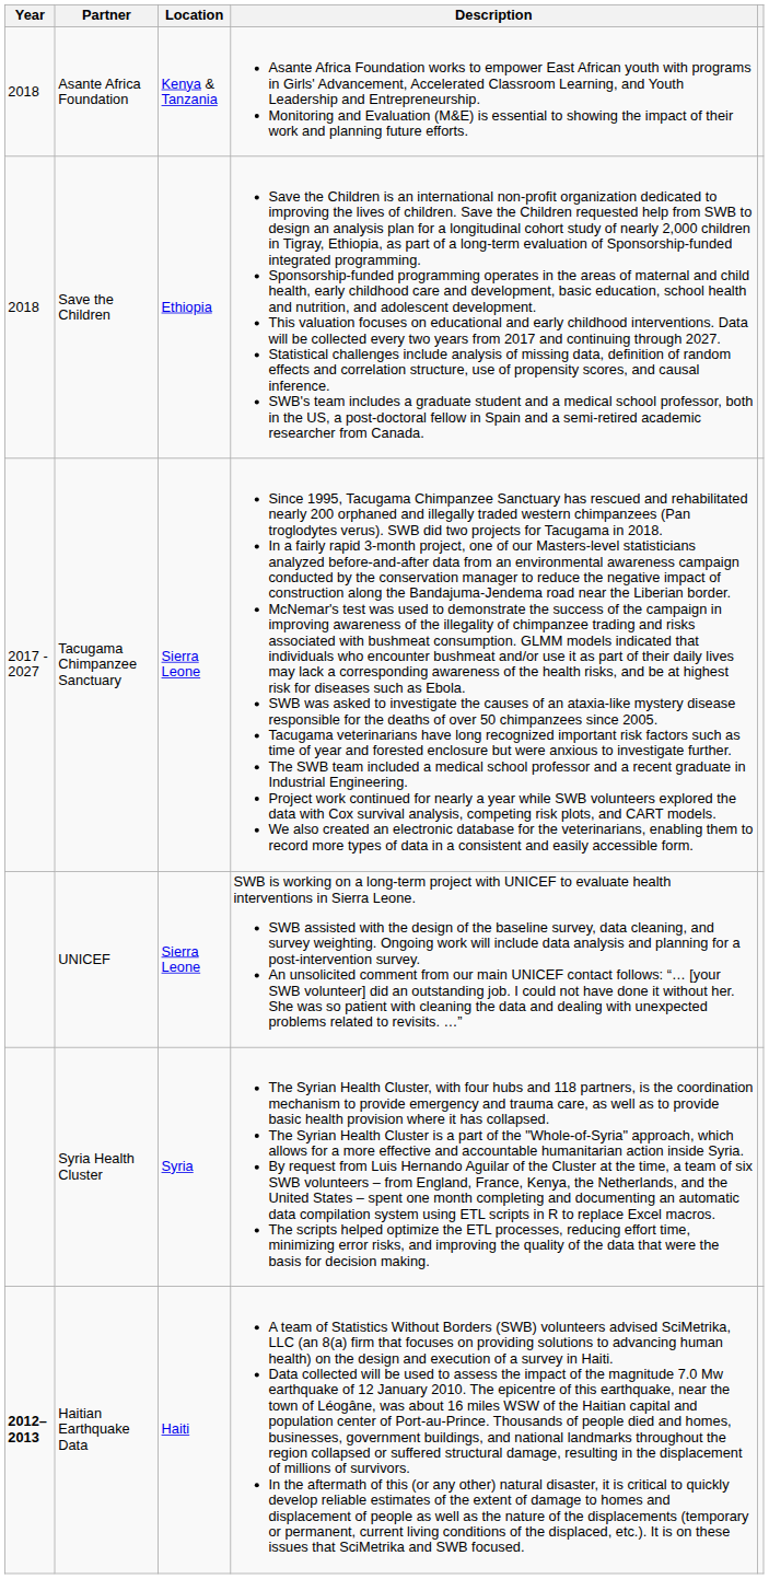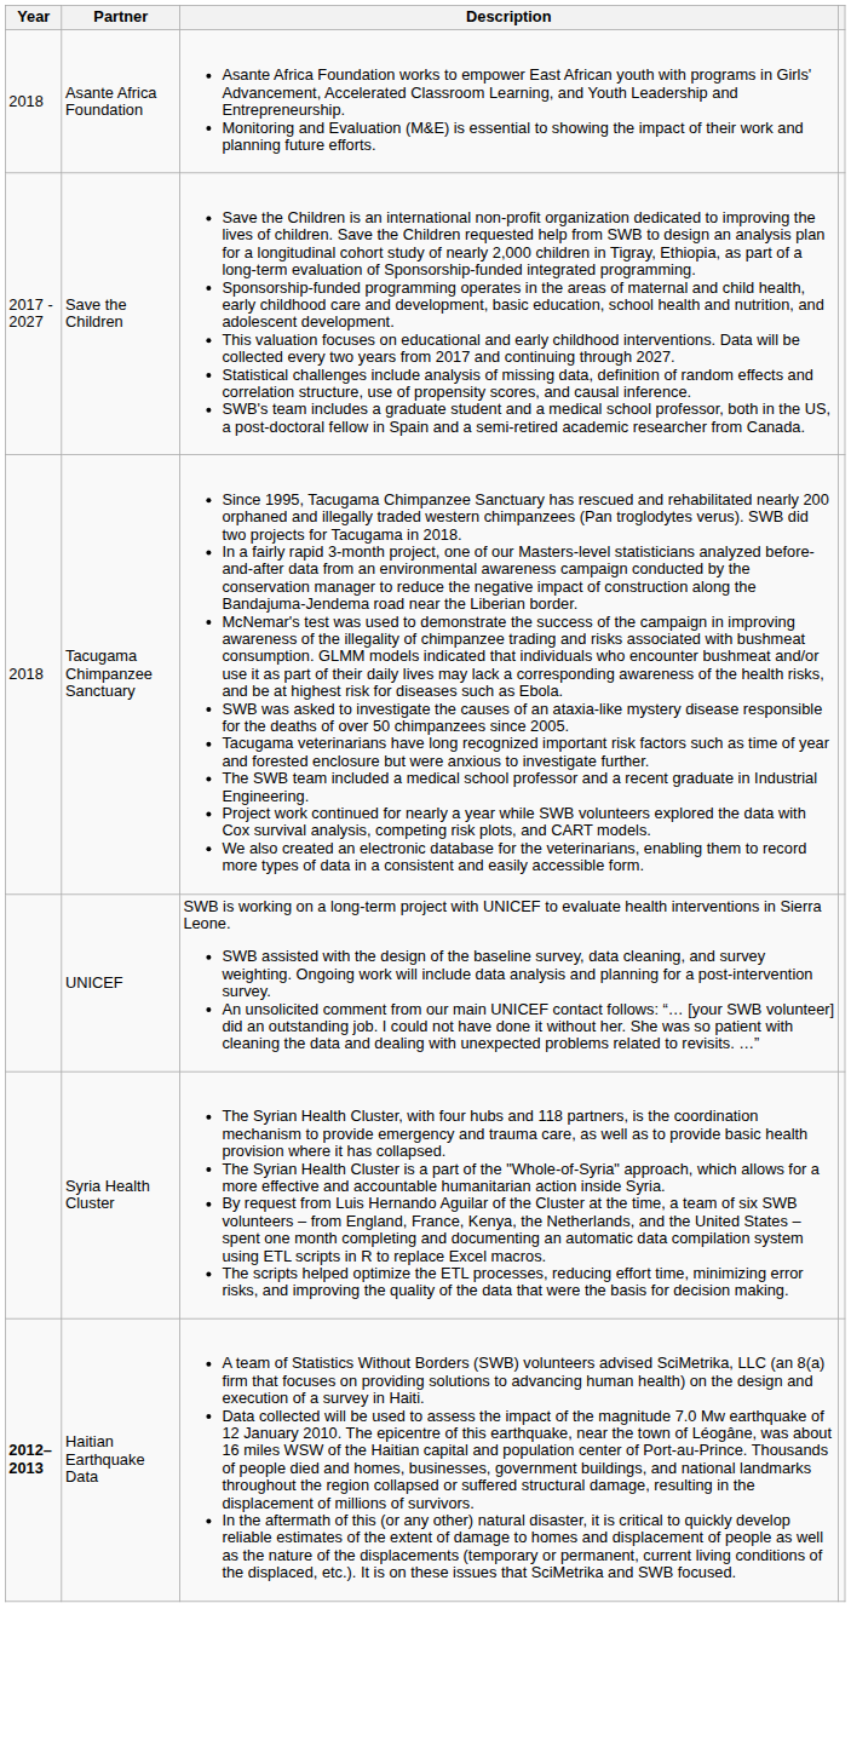- column: Location | Kenya & Tanzania | Ethiopia | Sierra Leone | Sierra Leone | Syria | Haiti
Save the Children | Year: 2018 -> 2017 - 2027
Tacugama Chimpanzee Sanctuary | Year: 2017 - 2027 -> 2018
